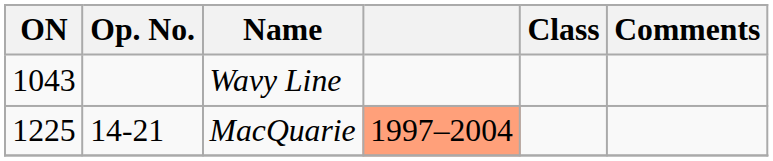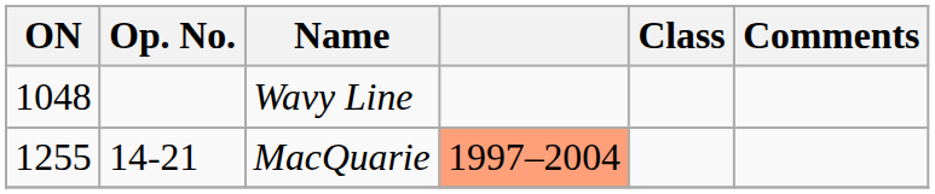Wavy Line | ON: 1043 -> 1048
MacQuarie | ON: 1225 -> 1255
